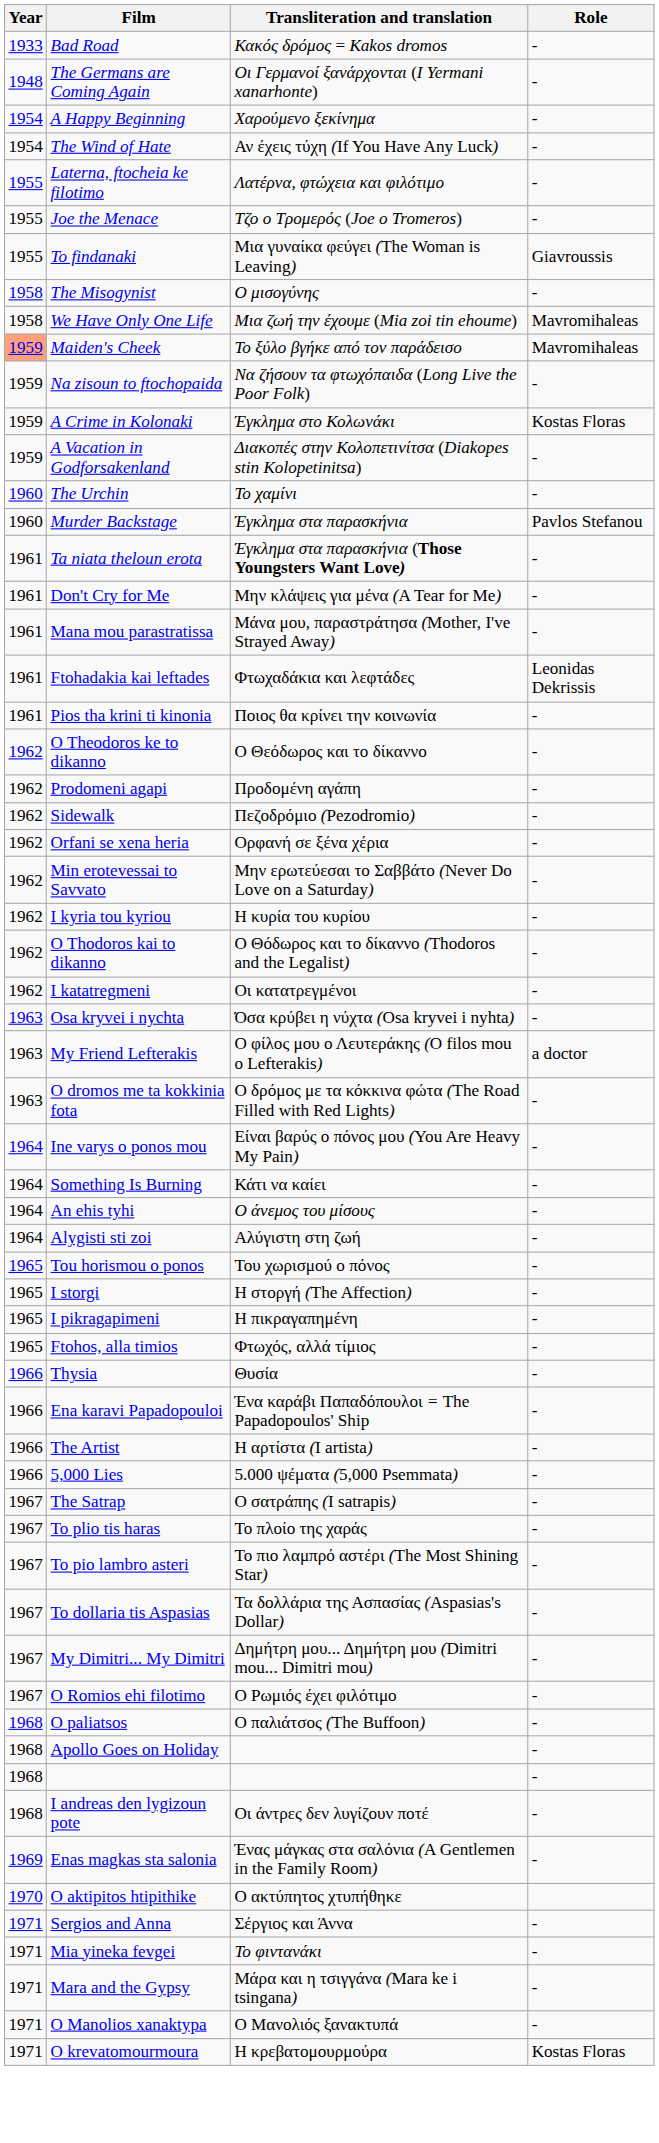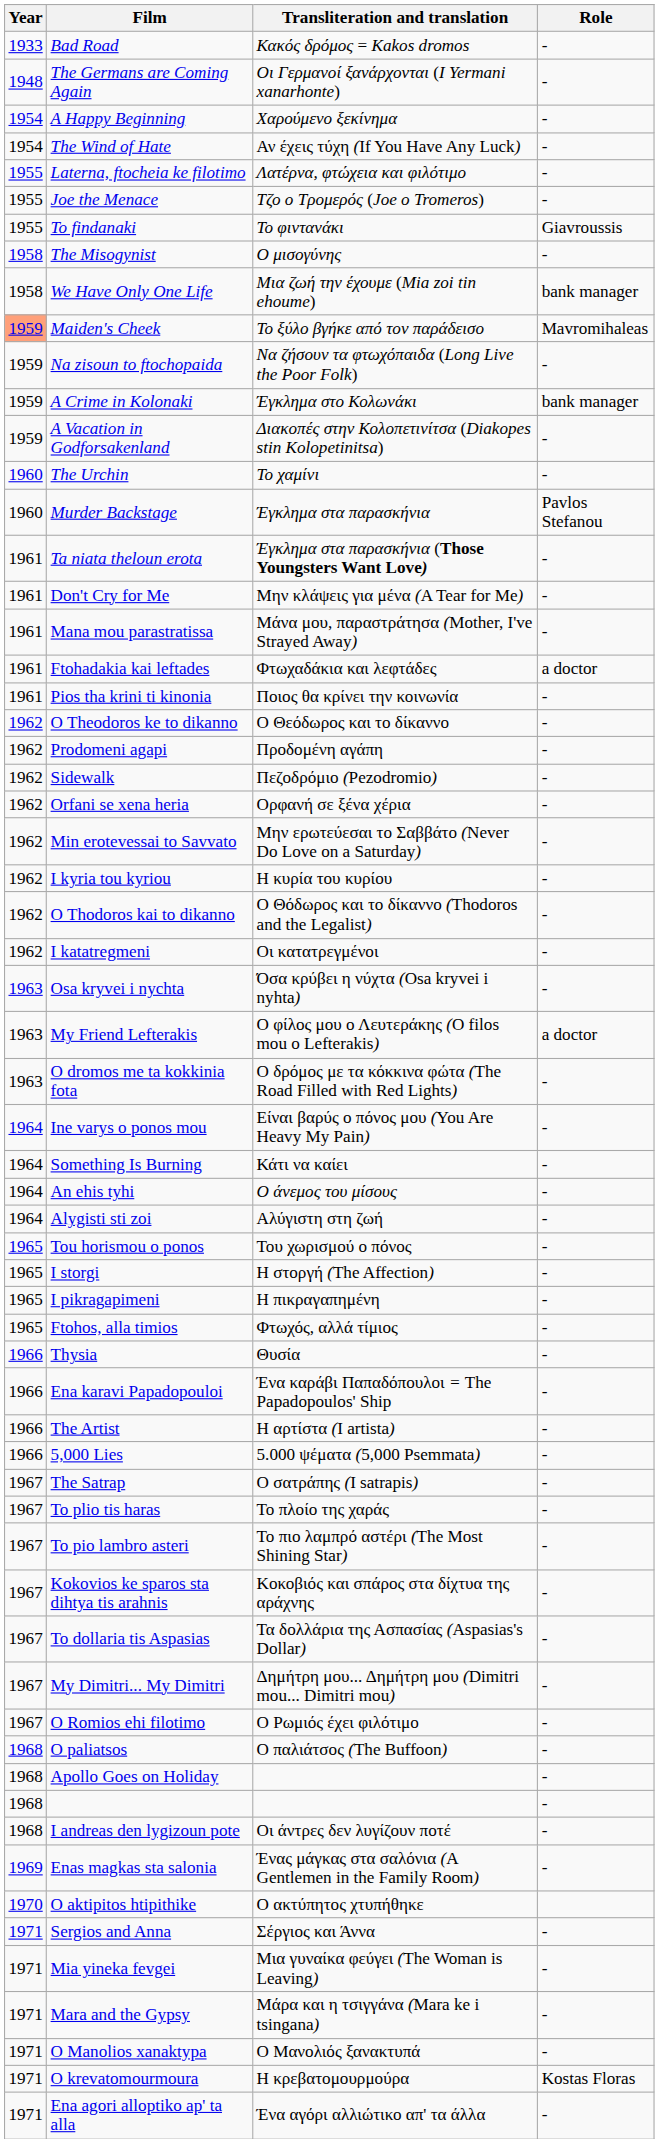To findanaki | Transliteration and translation: Μια γυναίκα φεύγει (The Woman is Leaving) -> Το φιντανάκι
We Have Only One Life | Role: Mavromihaleas -> bank manager
A Crime in Kolonaki | Role: Kostas Floras -> bank manager
Ftohadakia kai leftades | Role: Leonidas Dekrissis -> a doctor
+ row: 1967 | Kokovios ke sparos sta dihtya tis arahnis | Κοκοβιός και σπάρος στα δίχτυα της αράχνης | -
Mia yineka fevgei | Transliteration and translation: Το φιντανάκι -> Μια γυναίκα φεύγει (The Woman is Leaving)
+ row: 1971 | Ena agori alloptiko ap' ta alla | Ένα αγόρι αλλιώτικο απ' τα άλλα | -
